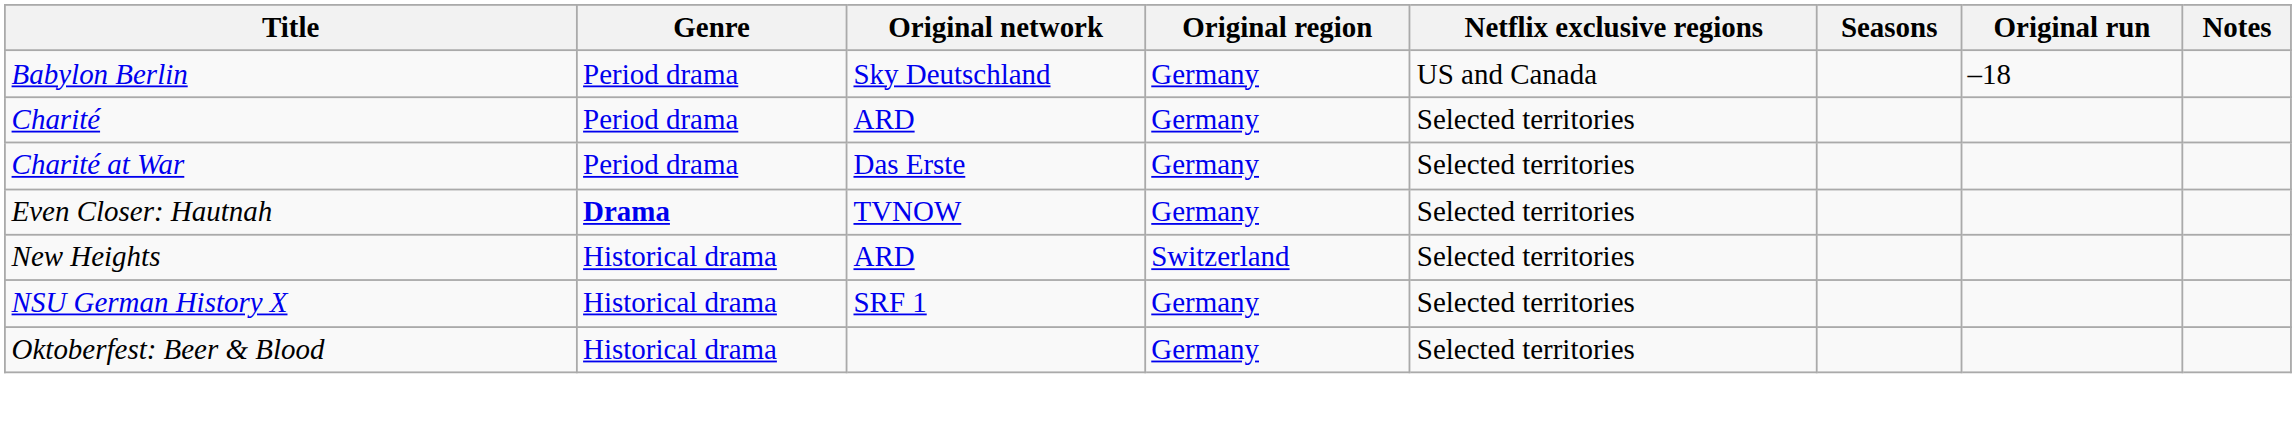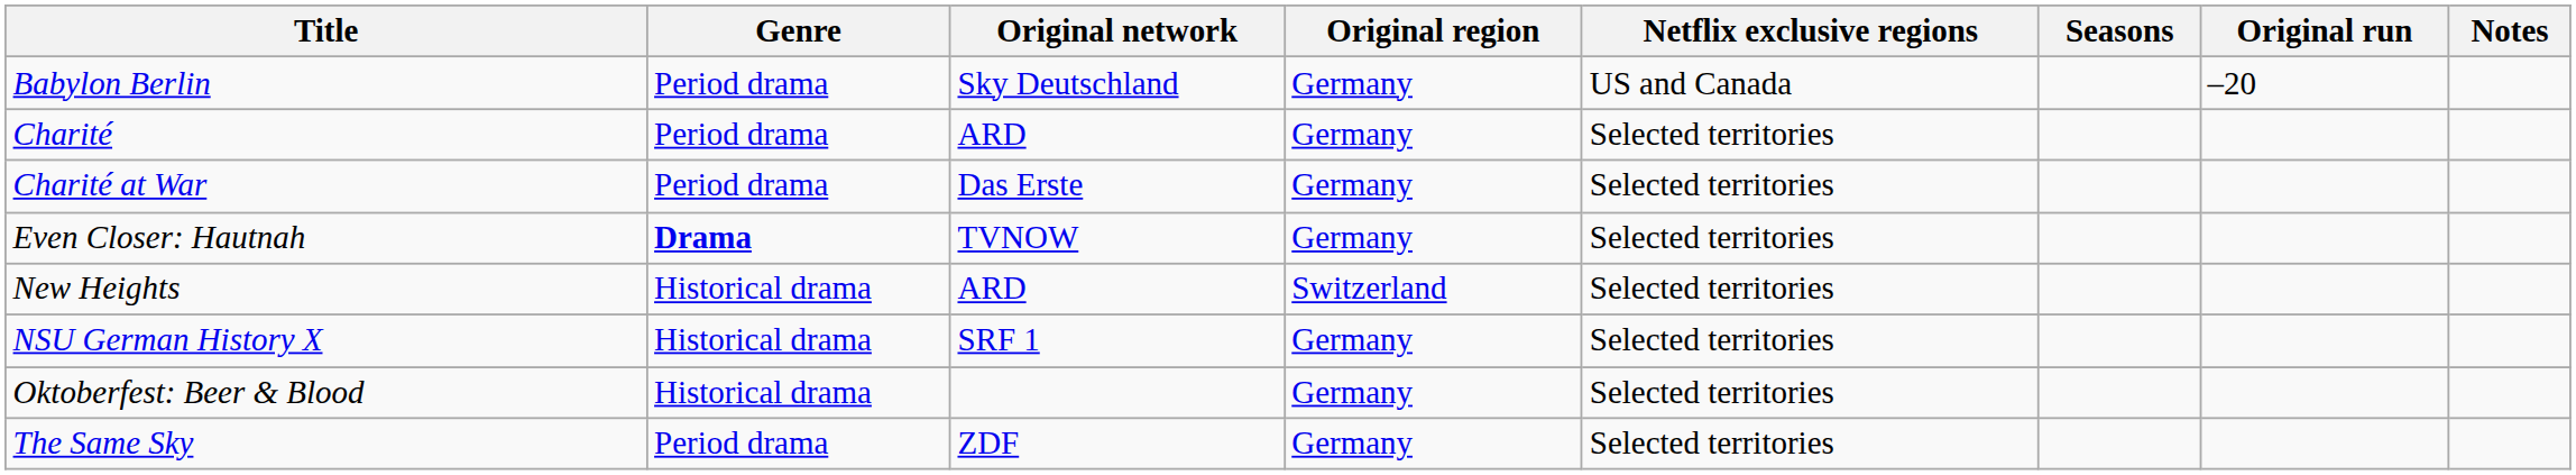Babylon Berlin | Original run: –18 -> –20
+ row: The Same Sky | Period drama | ZDF | Germany | Selected territories
